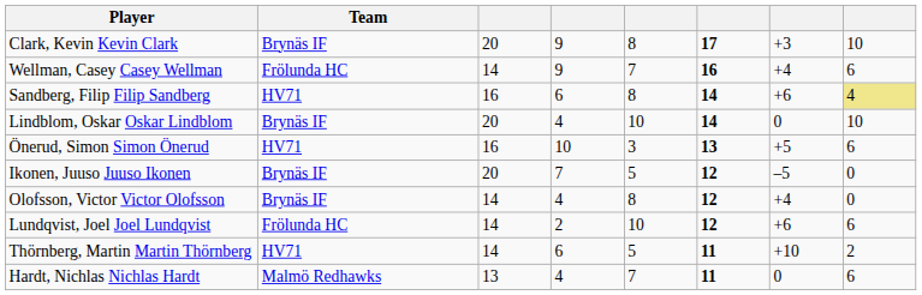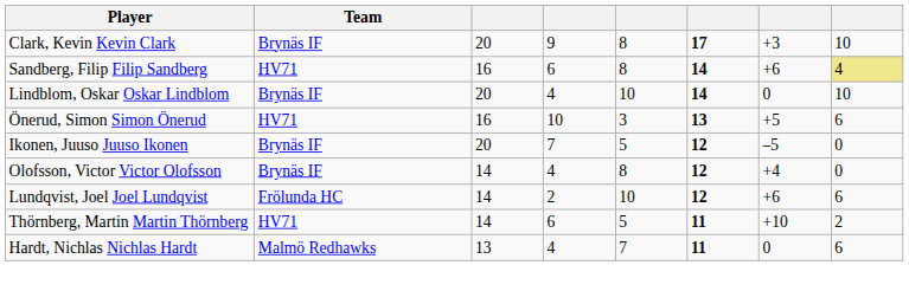- row: Wellman, Casey Casey Wellman | Frölunda HC | 14 | 9 | 7 | 16 | +4 | 6
